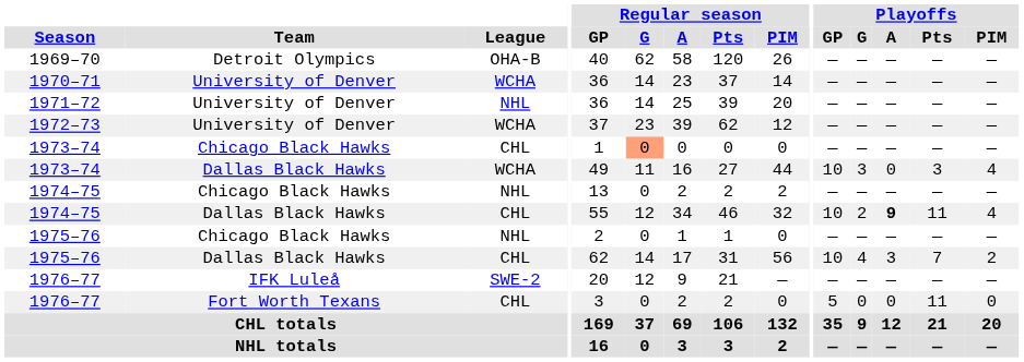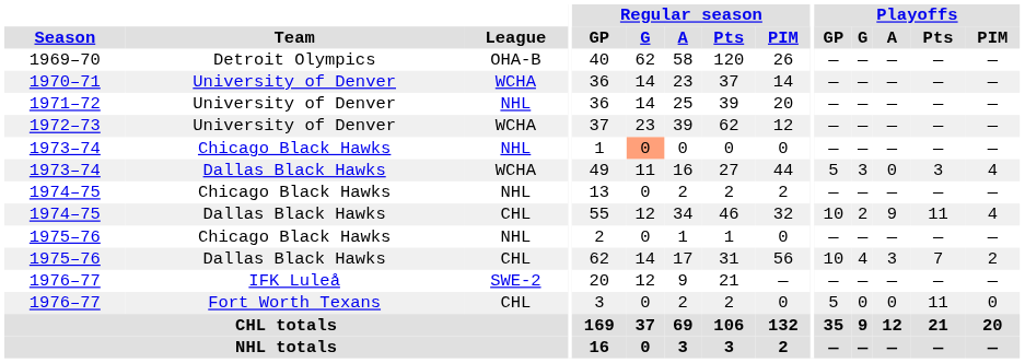1973–74 / Chicago Black Hawks | League: CHL -> NHL
1973–74 / Dallas Black Hawks | Playoffs / GP: 10 -> 5
1974–75 / Dallas Black Hawks | Playoffs / A: bold -> normal
